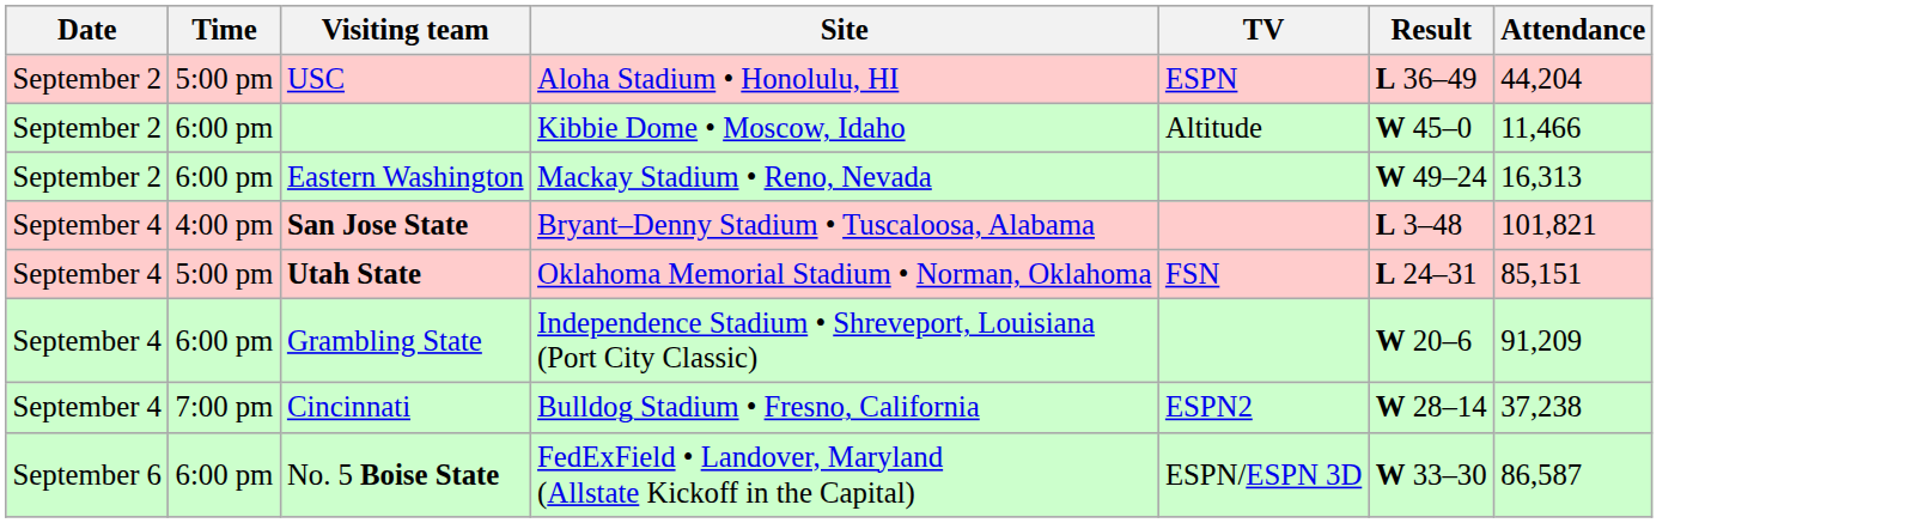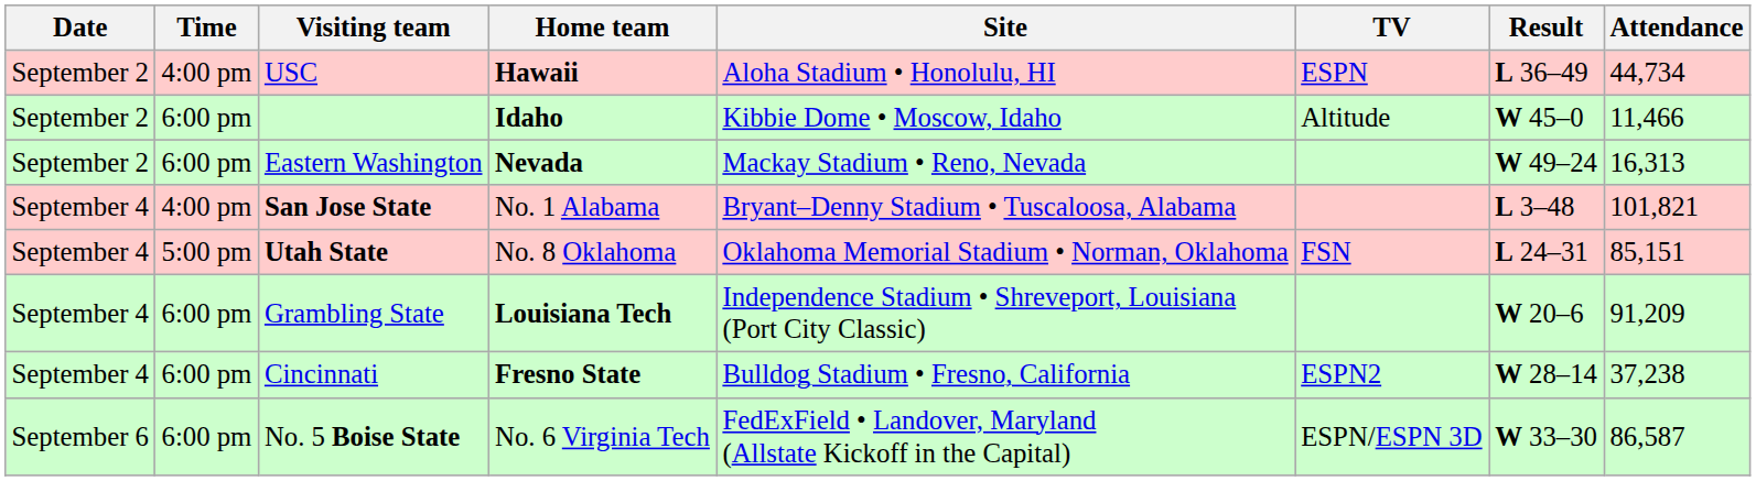+ column: Home team | Hawaii | Idaho | Nevada | No. 1 Alabama | No. 8 Oklahoma | Louisiana Tech | Fresno State | No. 6 Virginia Tech
USC | Time: 5:00 pm -> 4:00 pm
USC | Attendance: 44,204 -> 44,734
Cincinnati | Time: 7:00 pm -> 6:00 pm
